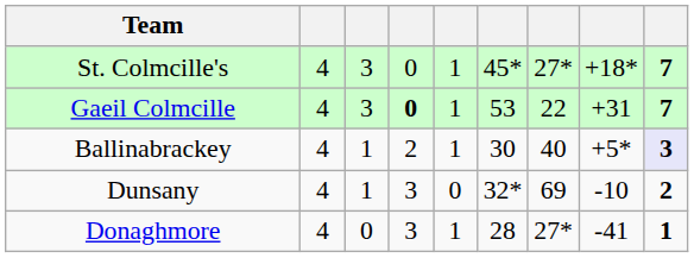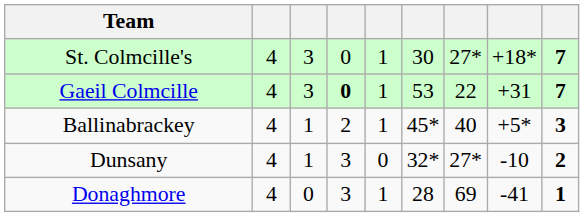St. Colmcille's | column 6: 45* -> 30
Ballinabrackey | column 6: 30 -> 45*
Ballinabrackey | column 9: lavender background -> no background
Dunsany | column 7: 69 -> 27*
Donaghmore | column 7: 27* -> 69
